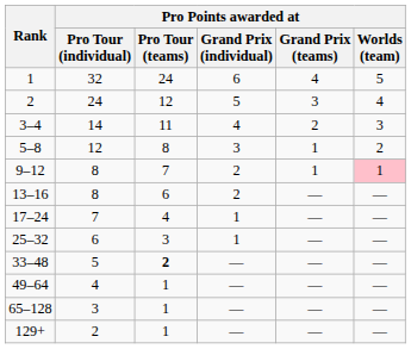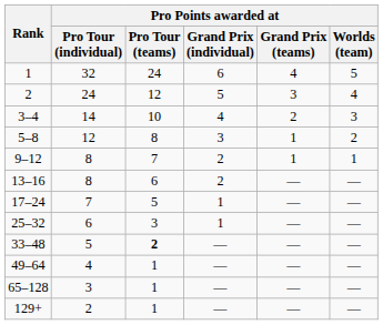3–4 | Pro Points awarded at / Pro Tour (teams): 11 -> 10
9–12 | Pro Points awarded at / Worlds (team): pink background -> no background
17–24 | Pro Points awarded at / Pro Tour (teams): 4 -> 5
